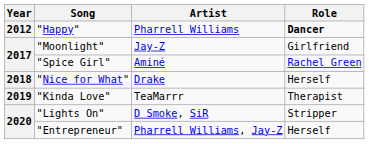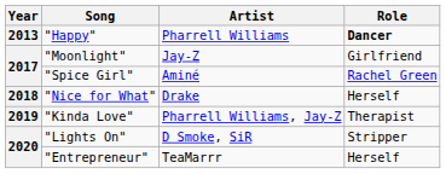"Happy" | Year: 2012 -> 2013
"Kinda Love" | Artist: TeaMarrr -> Pharrell Williams, Jay-Z
"Entrepreneur" | Artist: Pharrell Williams, Jay-Z -> TeaMarrr
